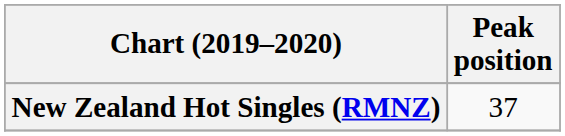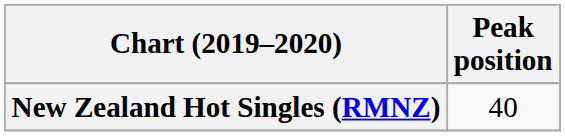New Zealand Hot Singles (RMNZ) | Peak position: 37 -> 40
